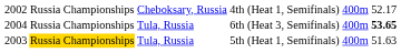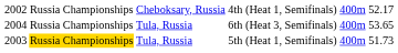6th (Heat 3, Semifinals) | column 6: bold -> normal
5th (Heat 1, Semifinals) | column 6: 51.63 -> 51.73
